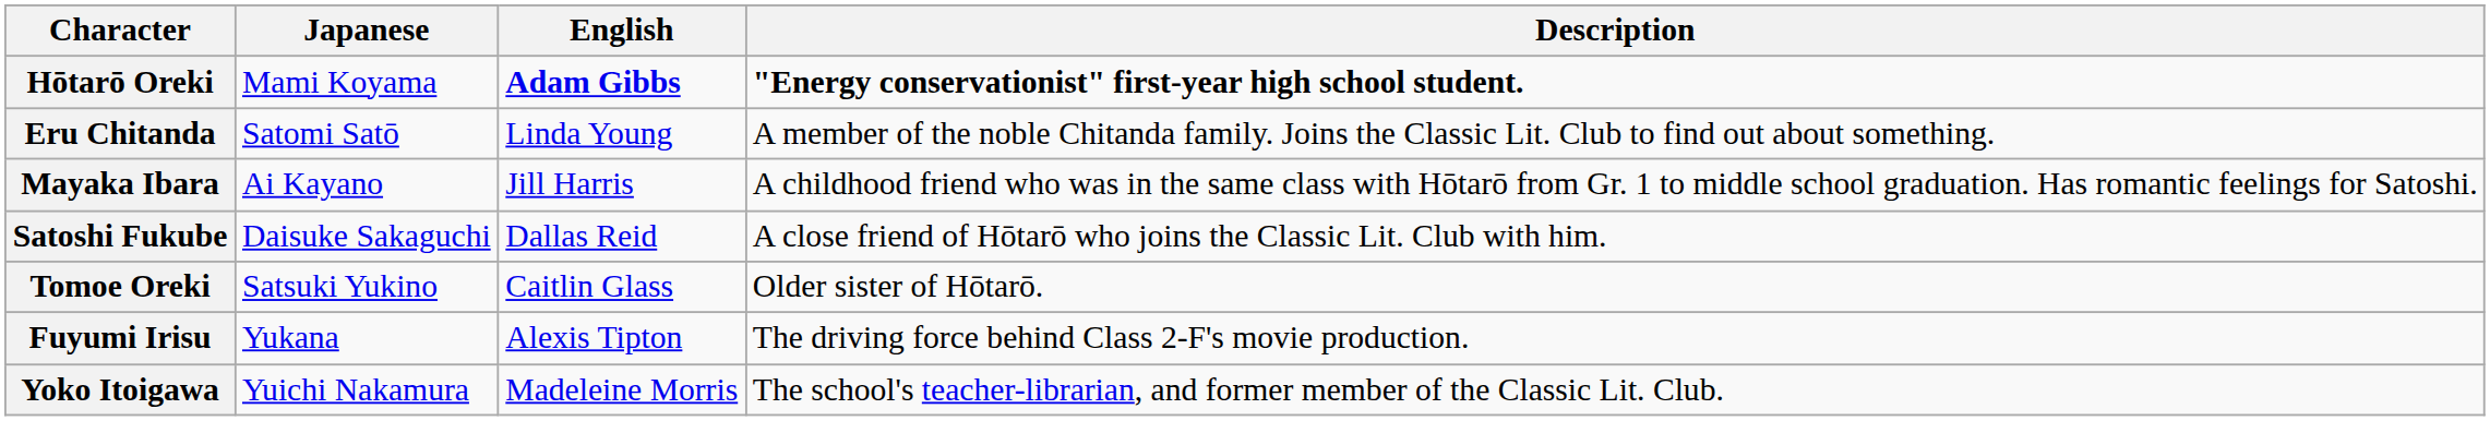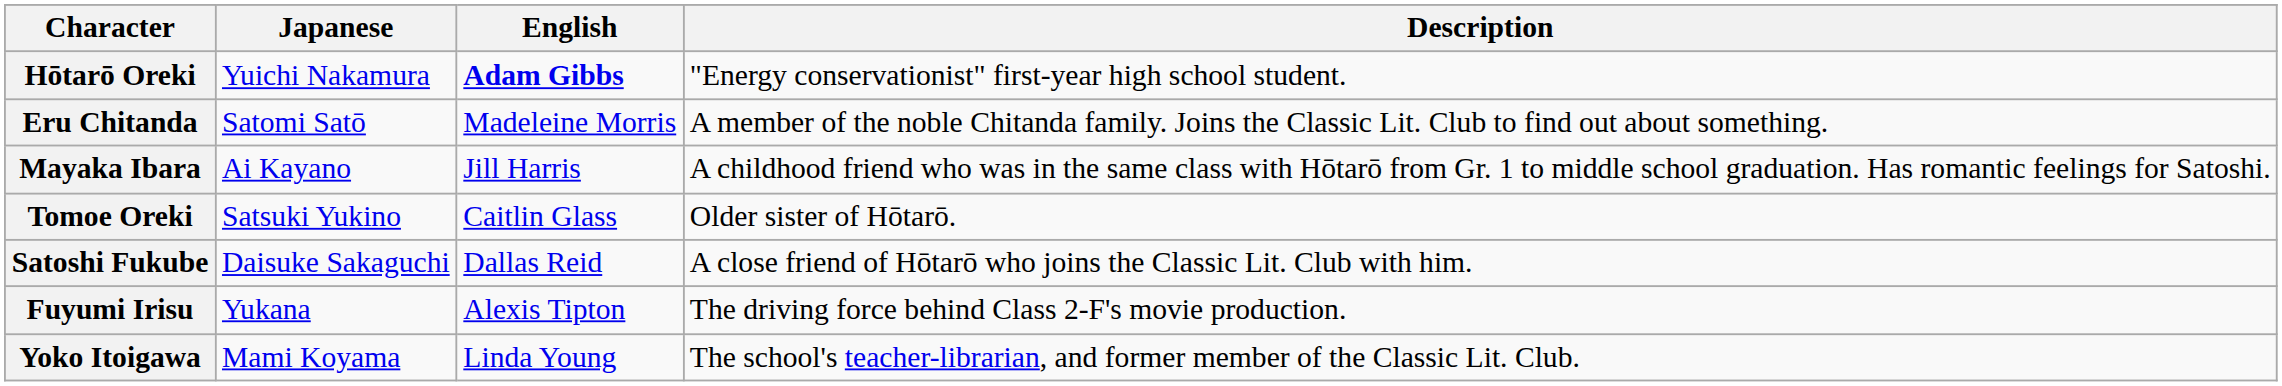Hōtarō Oreki | Japanese: Mami Koyama -> Yuichi Nakamura
Hōtarō Oreki | Description: bold -> normal
Eru Chitanda | English: Linda Young -> Madeleine Morris
rows swapped: Satoshi Fukube <-> Tomoe Oreki
Yoko Itoigawa | Japanese: Yuichi Nakamura -> Mami Koyama
Yoko Itoigawa | English: Madeleine Morris -> Linda Young
